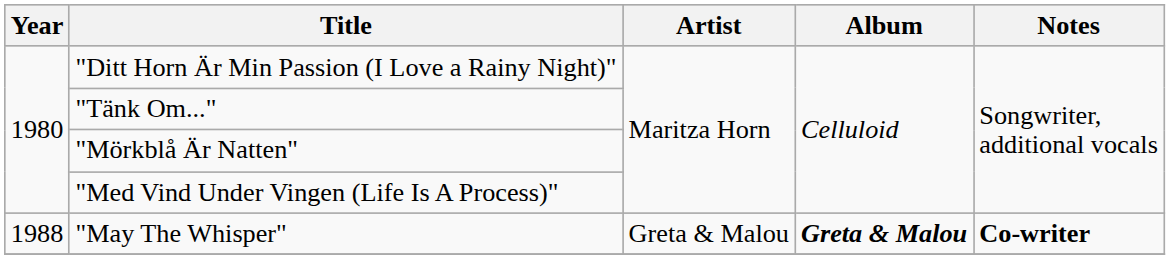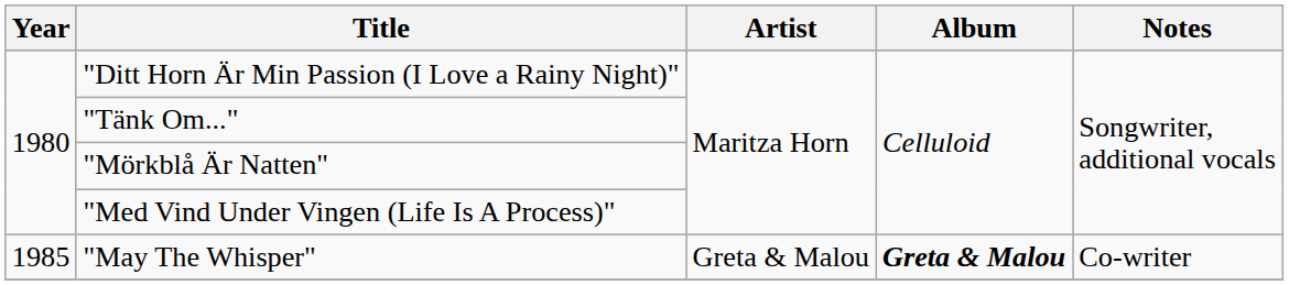"May The Whisper" | Year: 1988 -> 1985
"May The Whisper" | Notes: bold -> normal
